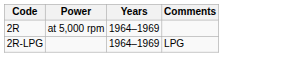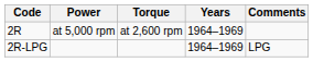+ column: Torque | at 2,600 rpm
